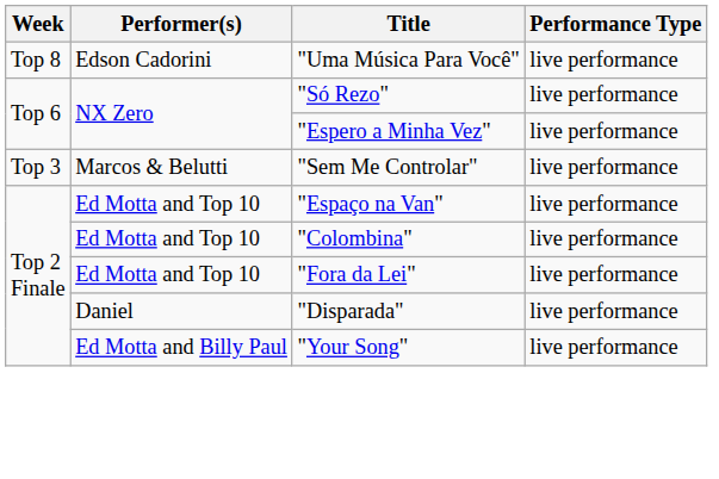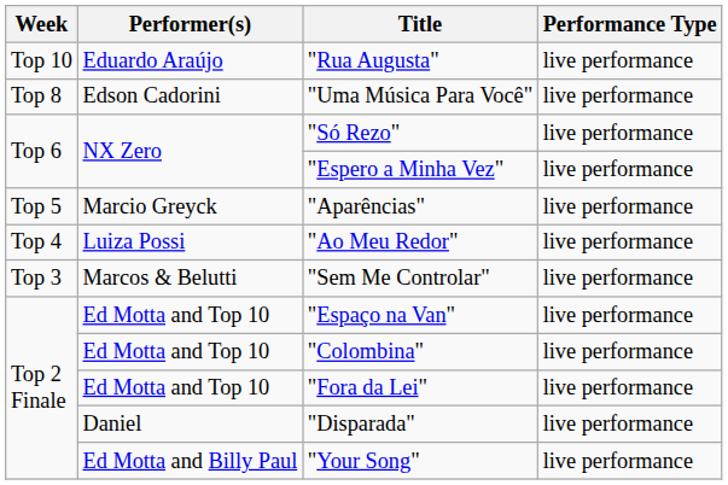+ row: Top 10 | Eduardo Araújo | "Rua Augusta" | live performance
+ row: Top 5 | Marcio Greyck | "Aparências" | live performance
+ row: Top 4 | Luiza Possi | "Ao Meu Redor" | live performance
